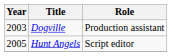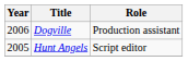Dogville | Year: 2003 -> 2006
